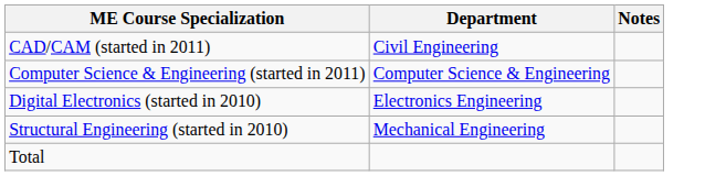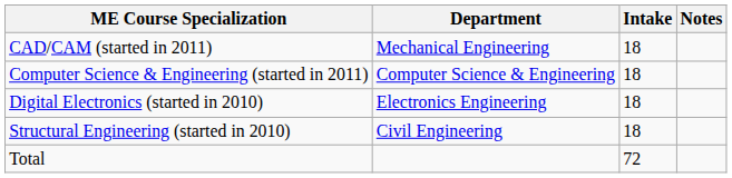+ column: Intake | 18 | 18 | 18 | 18 | 72
CAD/CAM (started in 2011) | Department: Civil Engineering -> Mechanical Engineering
Structural Engineering (started in 2010) | Department: Mechanical Engineering -> Civil Engineering
